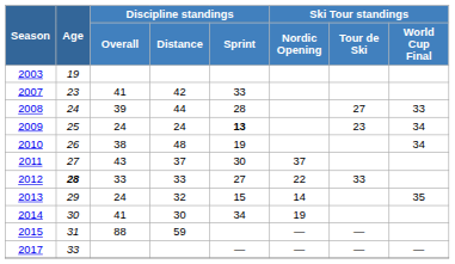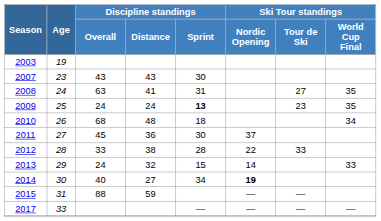2007 | Discipline standings / Overall: 41 -> 43
2007 | Discipline standings / Distance: 42 -> 43
2007 | Discipline standings / Sprint: 33 -> 30
2008 | Discipline standings / Overall: 39 -> 63
2008 | Discipline standings / Distance: 44 -> 41
2008 | Discipline standings / Sprint: 28 -> 31
2008 | Ski Tour standings / World Cup Final: 33 -> 35
2009 | Ski Tour standings / World Cup Final: 34 -> 35
2010 | Discipline standings / Overall: 38 -> 68
2010 | Discipline standings / Sprint: 19 -> 18
2011 | Discipline standings / Overall: 43 -> 45
2011 | Discipline standings / Distance: 37 -> 36
2012 | Age: bold -> normal
2012 | Discipline standings / Distance: 33 -> 38
2012 | Discipline standings / Sprint: 27 -> 28
2013 | Ski Tour standings / World Cup Final: 35 -> 33
2014 | Discipline standings / Overall: 41 -> 40
2014 | Discipline standings / Distance: 30 -> 27
2014 | Ski Tour standings / Nordic Opening: normal -> bold
